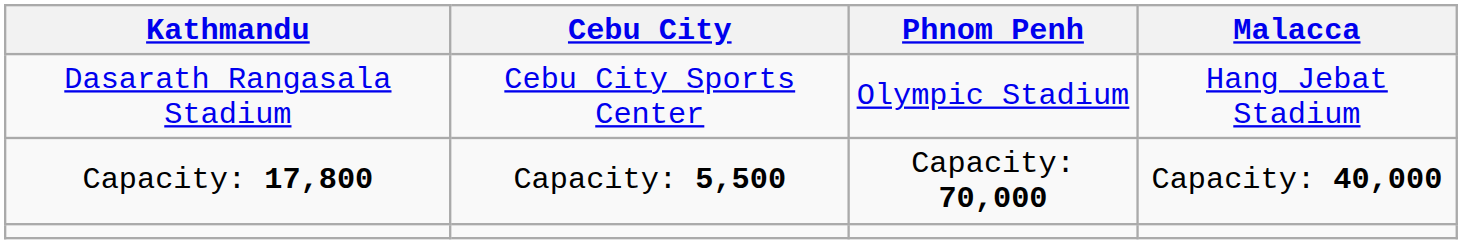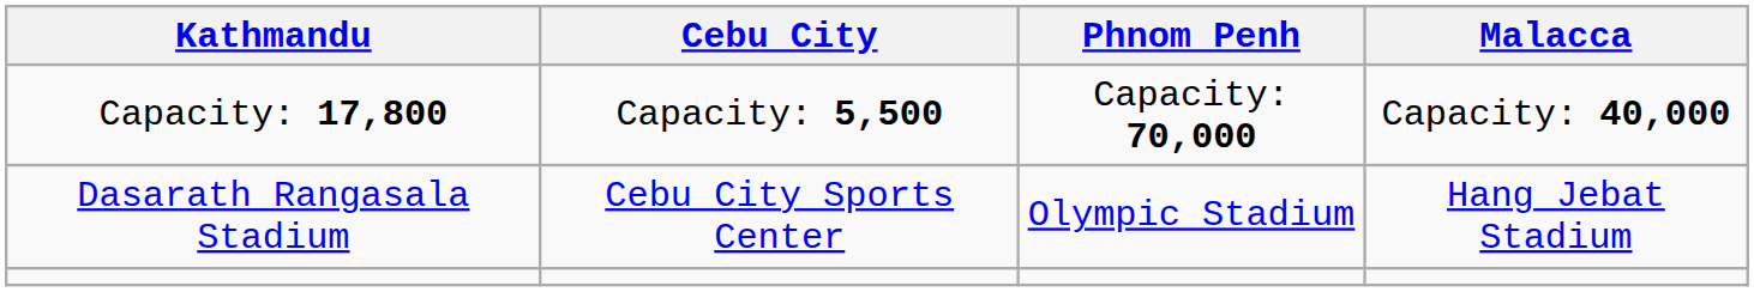rows swapped: Dasarath Rangasala Stadium <-> Capacity: 17,800
